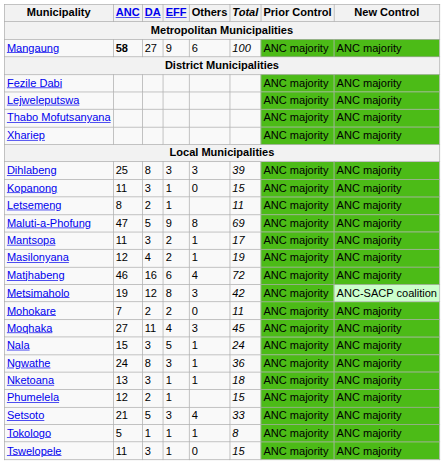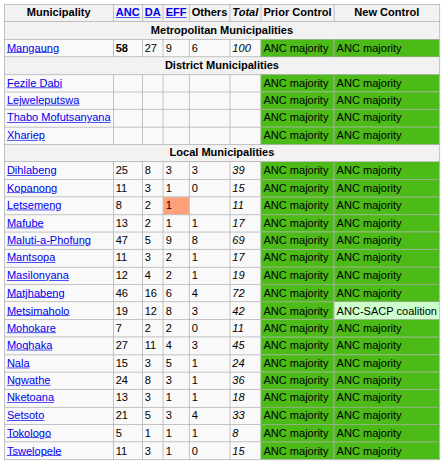Letsemeng | EFF: no background -> lightsalmon background
+ row: Mafube | 13 | 2 | 1 | 1 | 17 | ANC majority | ANC majority
- row: Phumelela | 12 | 2 | 1 | 15 | ANC majority | ANC majority
